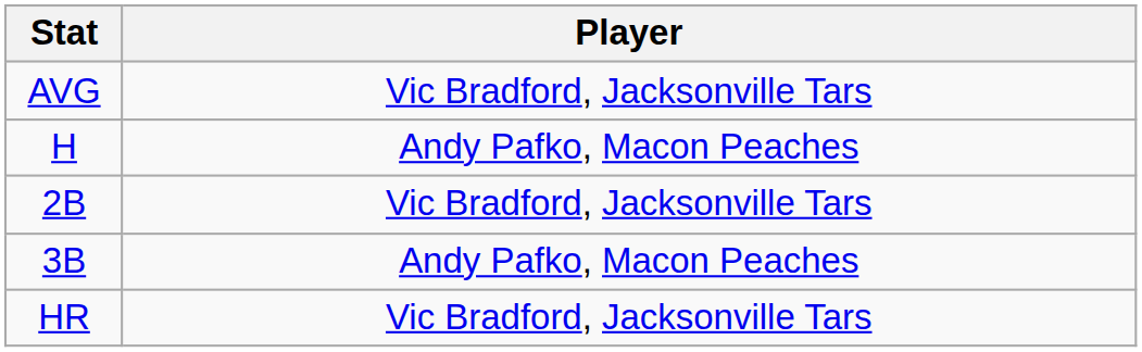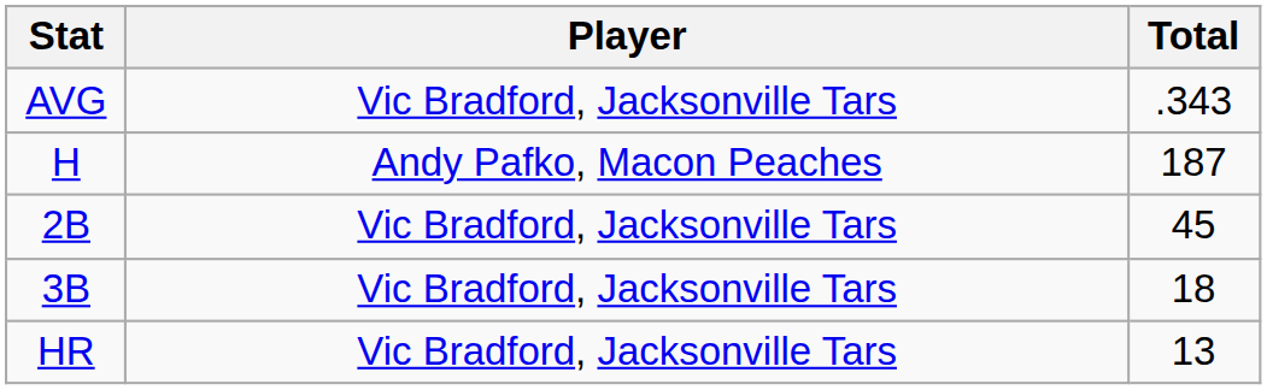+ column: Total | .343 | 187 | 45 | 18 | 13
3B | Player: Andy Pafko, Macon Peaches -> Vic Bradford, Jacksonville Tars
